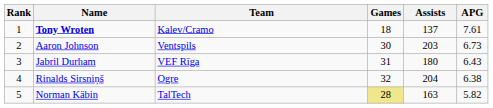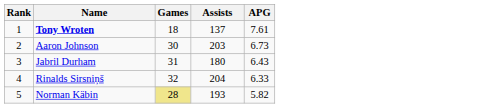- column: Team | Kalev/Cramo | Ventspils | VEF Rīga | Ogre | TalTech
Rinalds Sirsniņš | APG: 6.38 -> 6.33
Norman Käbin | Assists: 163 -> 193
